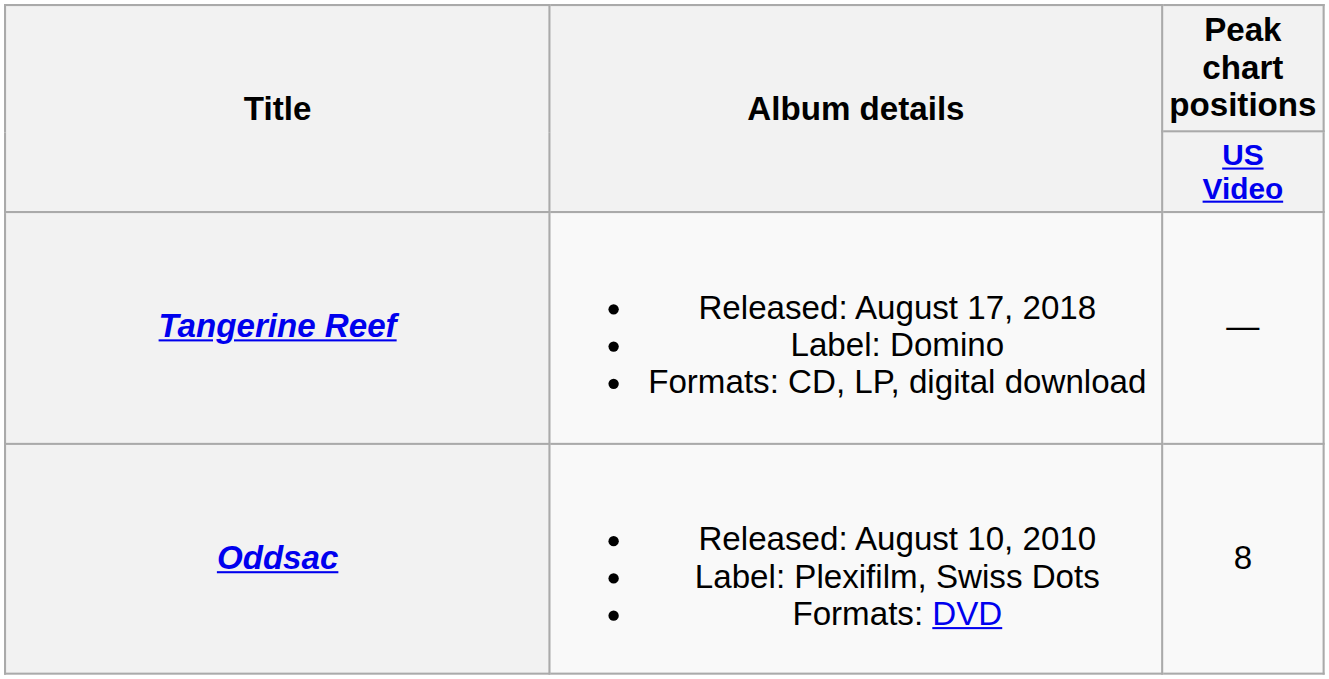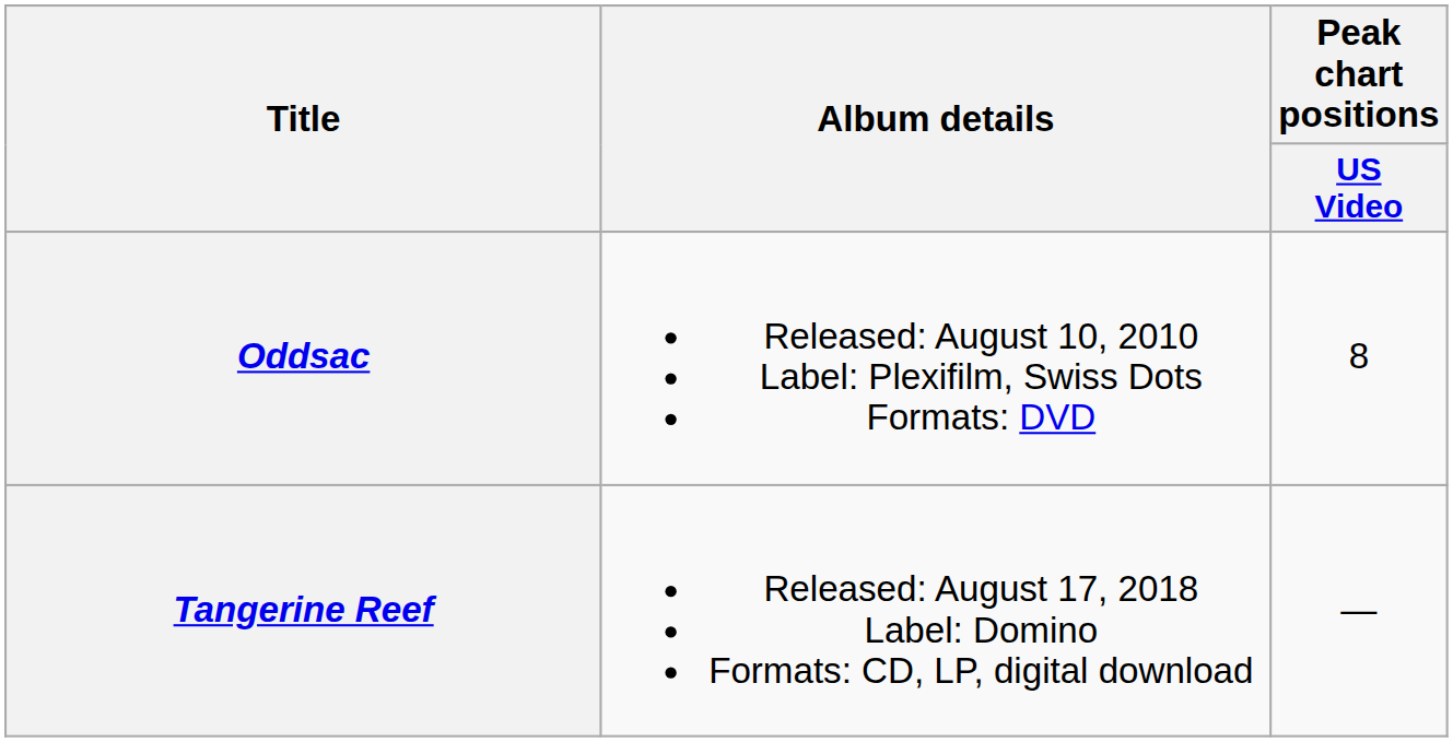rows swapped: Oddsac <-> Tangerine Reef
